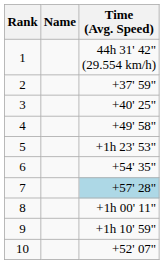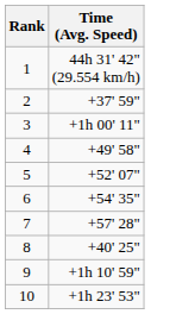- column: Name
3 | Time (Avg. Speed): +40' 25" -> +1h 00' 11"
5 | Time (Avg. Speed): +1h 23' 53" -> +52' 07"
7 | Time (Avg. Speed): lightblue background -> no background
8 | Time (Avg. Speed): +1h 00' 11" -> +40' 25"
10 | Time (Avg. Speed): +52' 07" -> +1h 23' 53"
